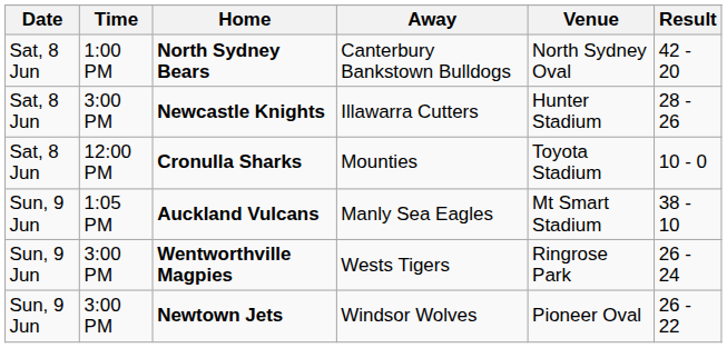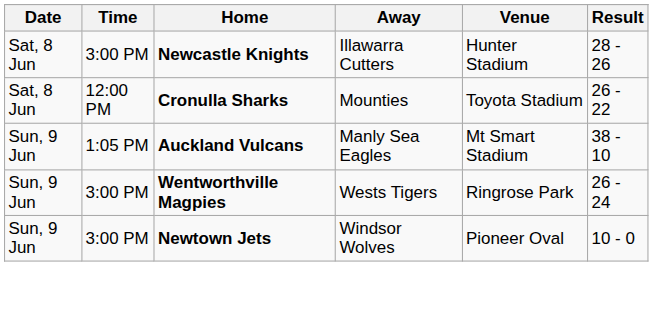- row: Sat, 8 Jun | 1:00 PM | North Sydney Bears | Canterbury Bankstown Bulldogs | North Sydney Oval | 42 - 20
Cronulla Sharks | Result: 10 - 0 -> 26 - 22
Newtown Jets | Result: 26 - 22 -> 10 - 0
